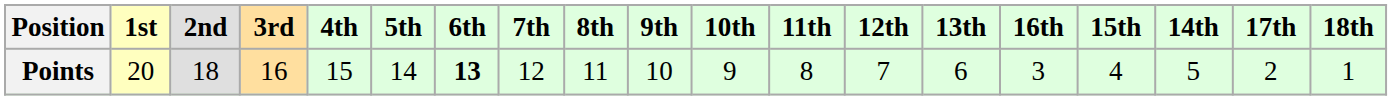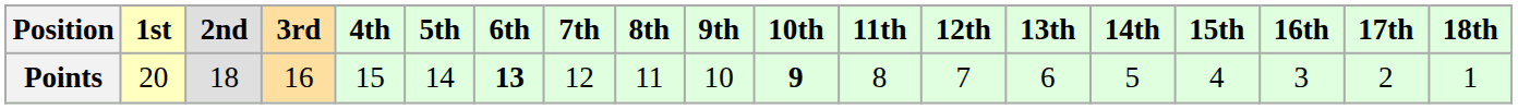columns swapped: 14th <-> 16th
Points | 10th: normal -> bold
